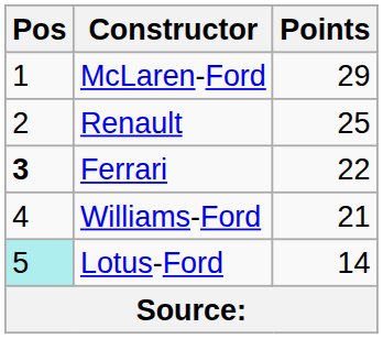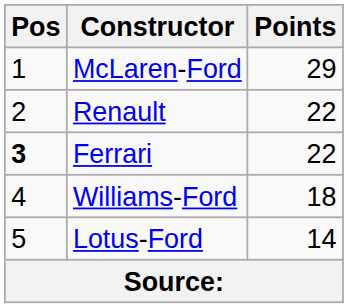Renault | Points: 25 -> 22
Williams-Ford | Points: 21 -> 18
Lotus-Ford | Pos: paleturquoise background -> no background
